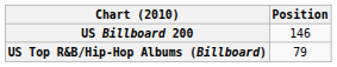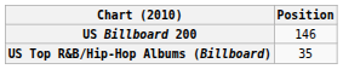US Top R&B/Hip-Hop Albums (Billboard) | Position: 79 -> 35
